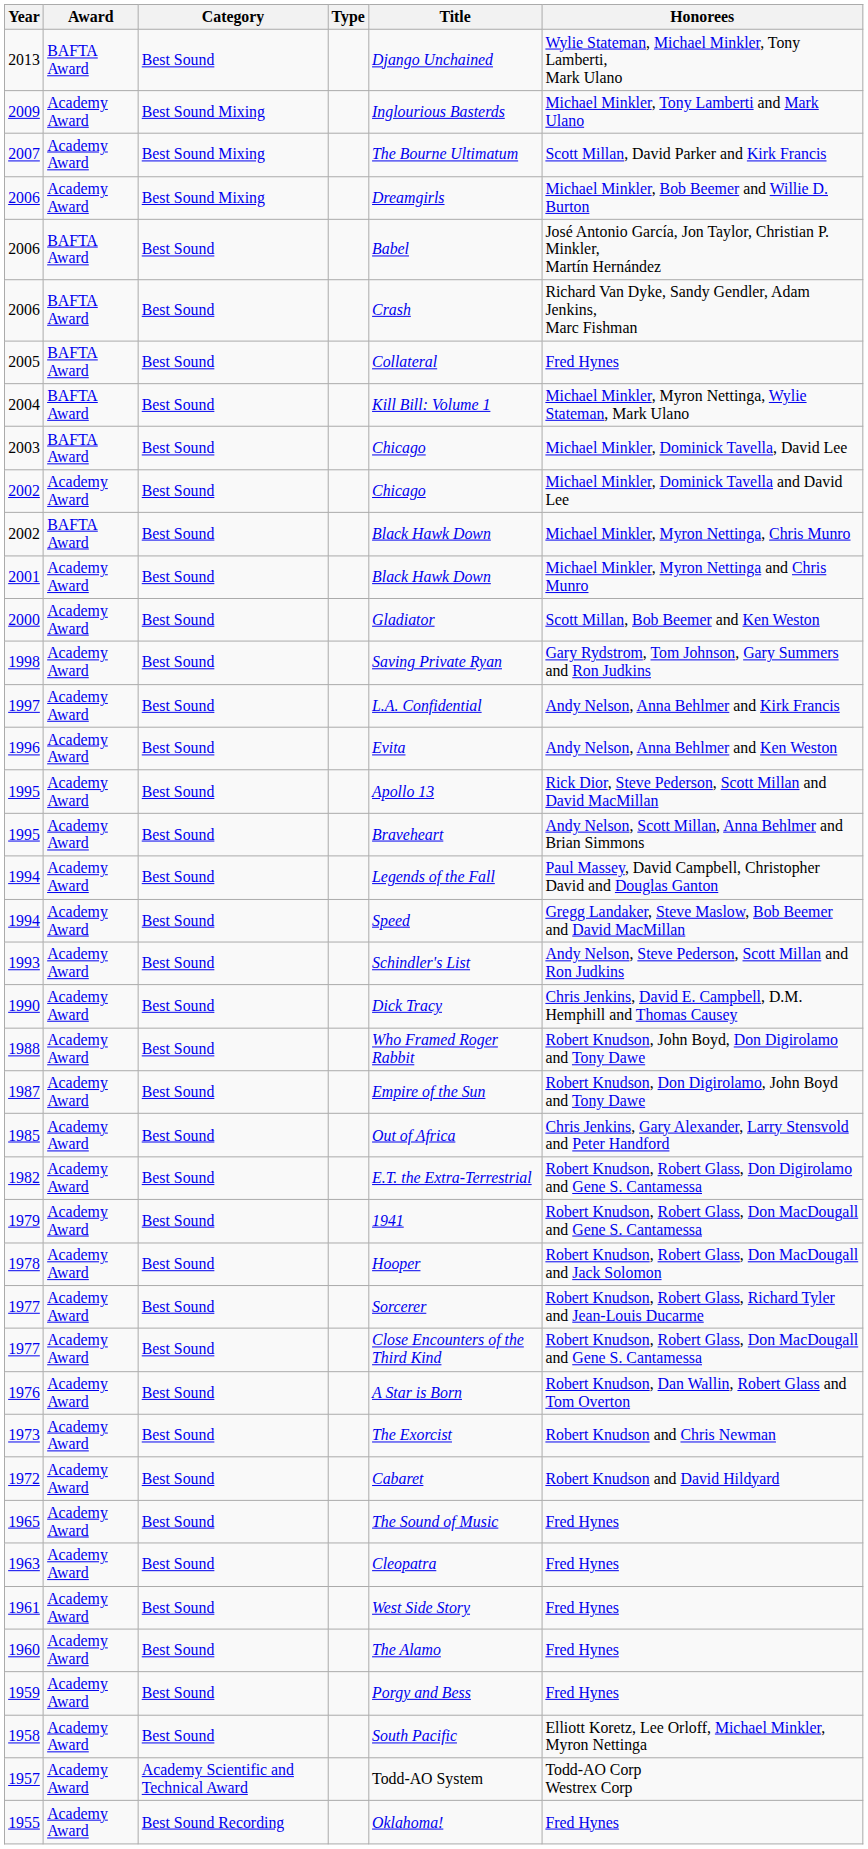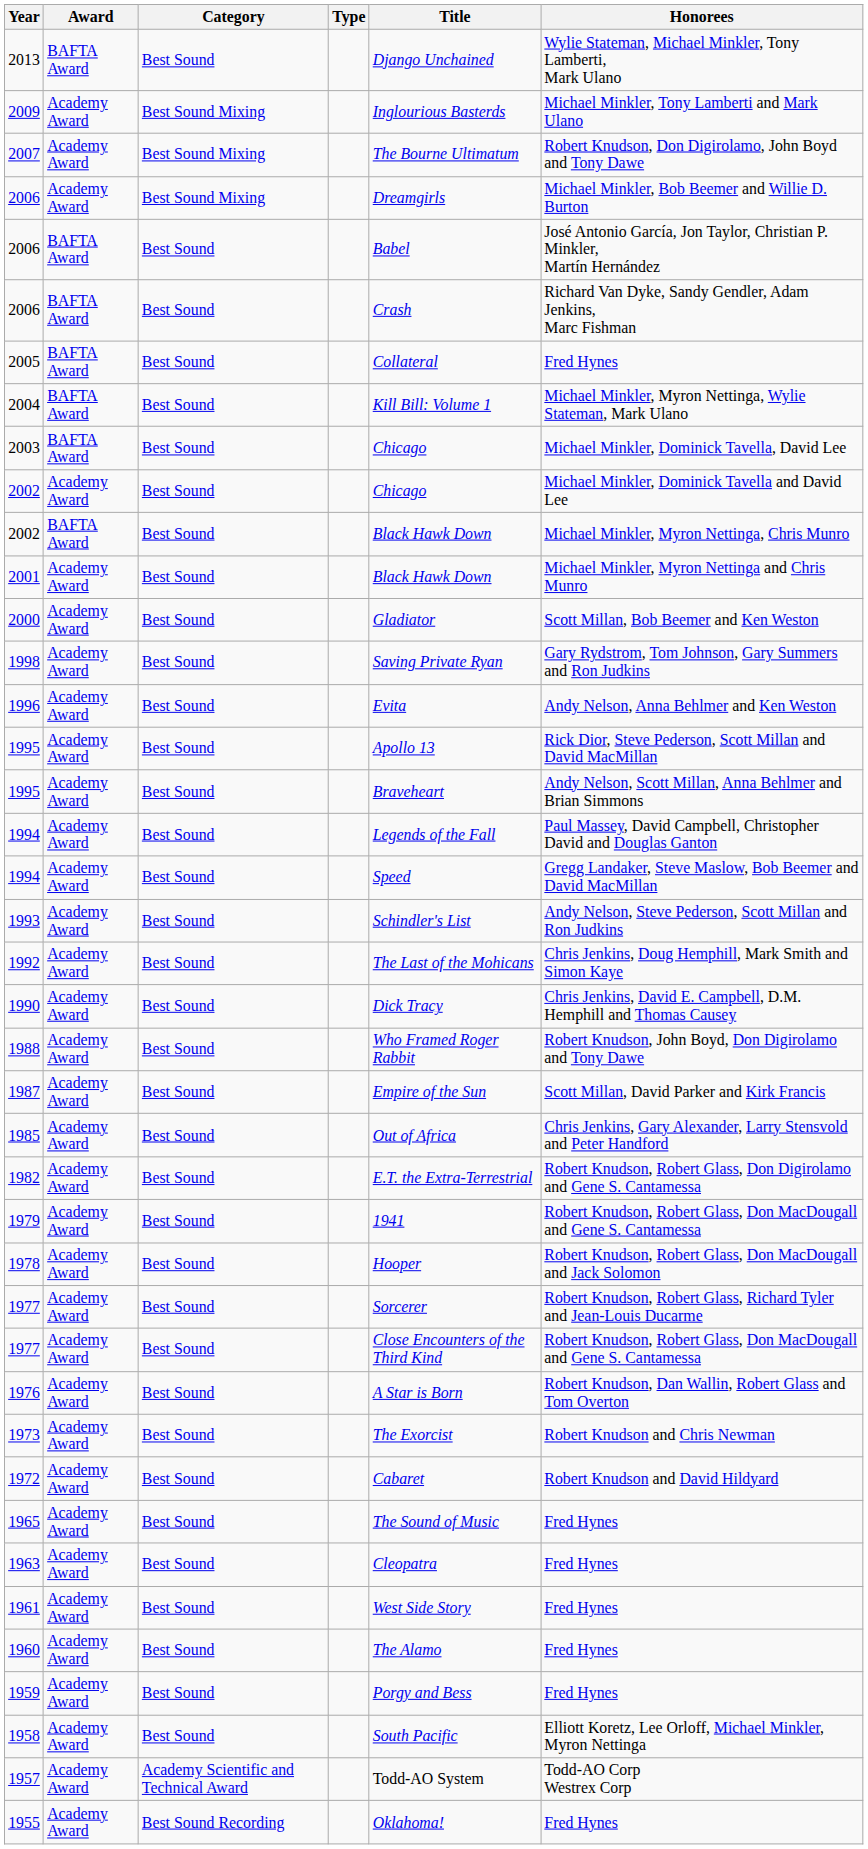2007 | Honorees: Scott Millan, David Parker and Kirk Francis -> Robert Knudson, Don Digirolamo, John Boyd and Tony Dawe
- row: 1997 | Academy Award | Best Sound | L.A. Confidential | Andy Nelson, Anna Behlmer and Kirk Francis
+ row: 1992 | Academy Award | Best Sound | The Last of the Mohicans | Chris Jenkins, Doug Hemphill, Mark Smith and Simon Kaye
1987 | Honorees: Robert Knudson, Don Digirolamo, John Boyd and Tony Dawe -> Scott Millan, David Parker and Kirk Francis
